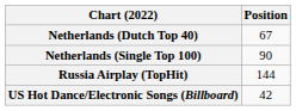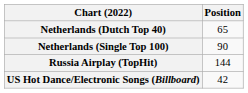Netherlands (Dutch Top 40) | Position: 67 -> 65
